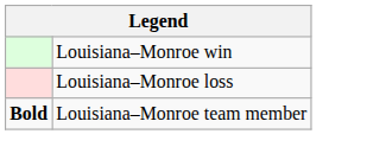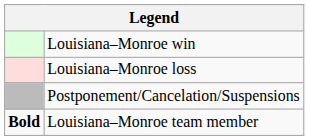+ row: Postponement/Cancelation/Suspensions
